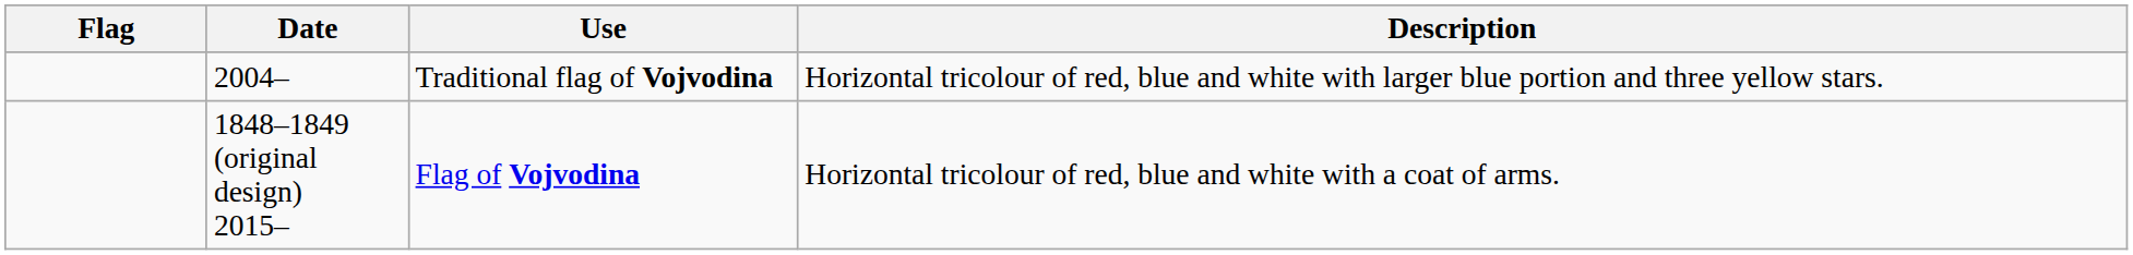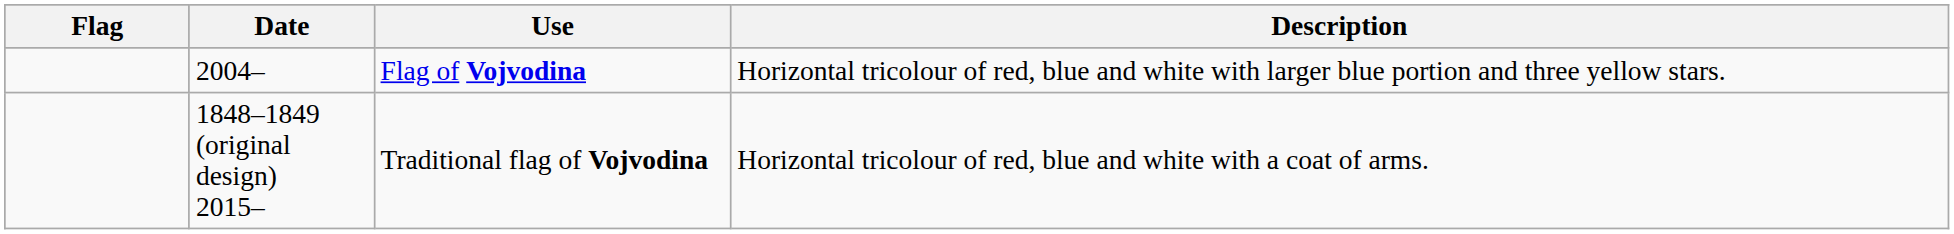2004– | Use: Traditional flag of Vojvodina -> Flag of Vojvodina
1848–1849 (original design) 2015– | Use: Flag of Vojvodina -> Traditional flag of Vojvodina
